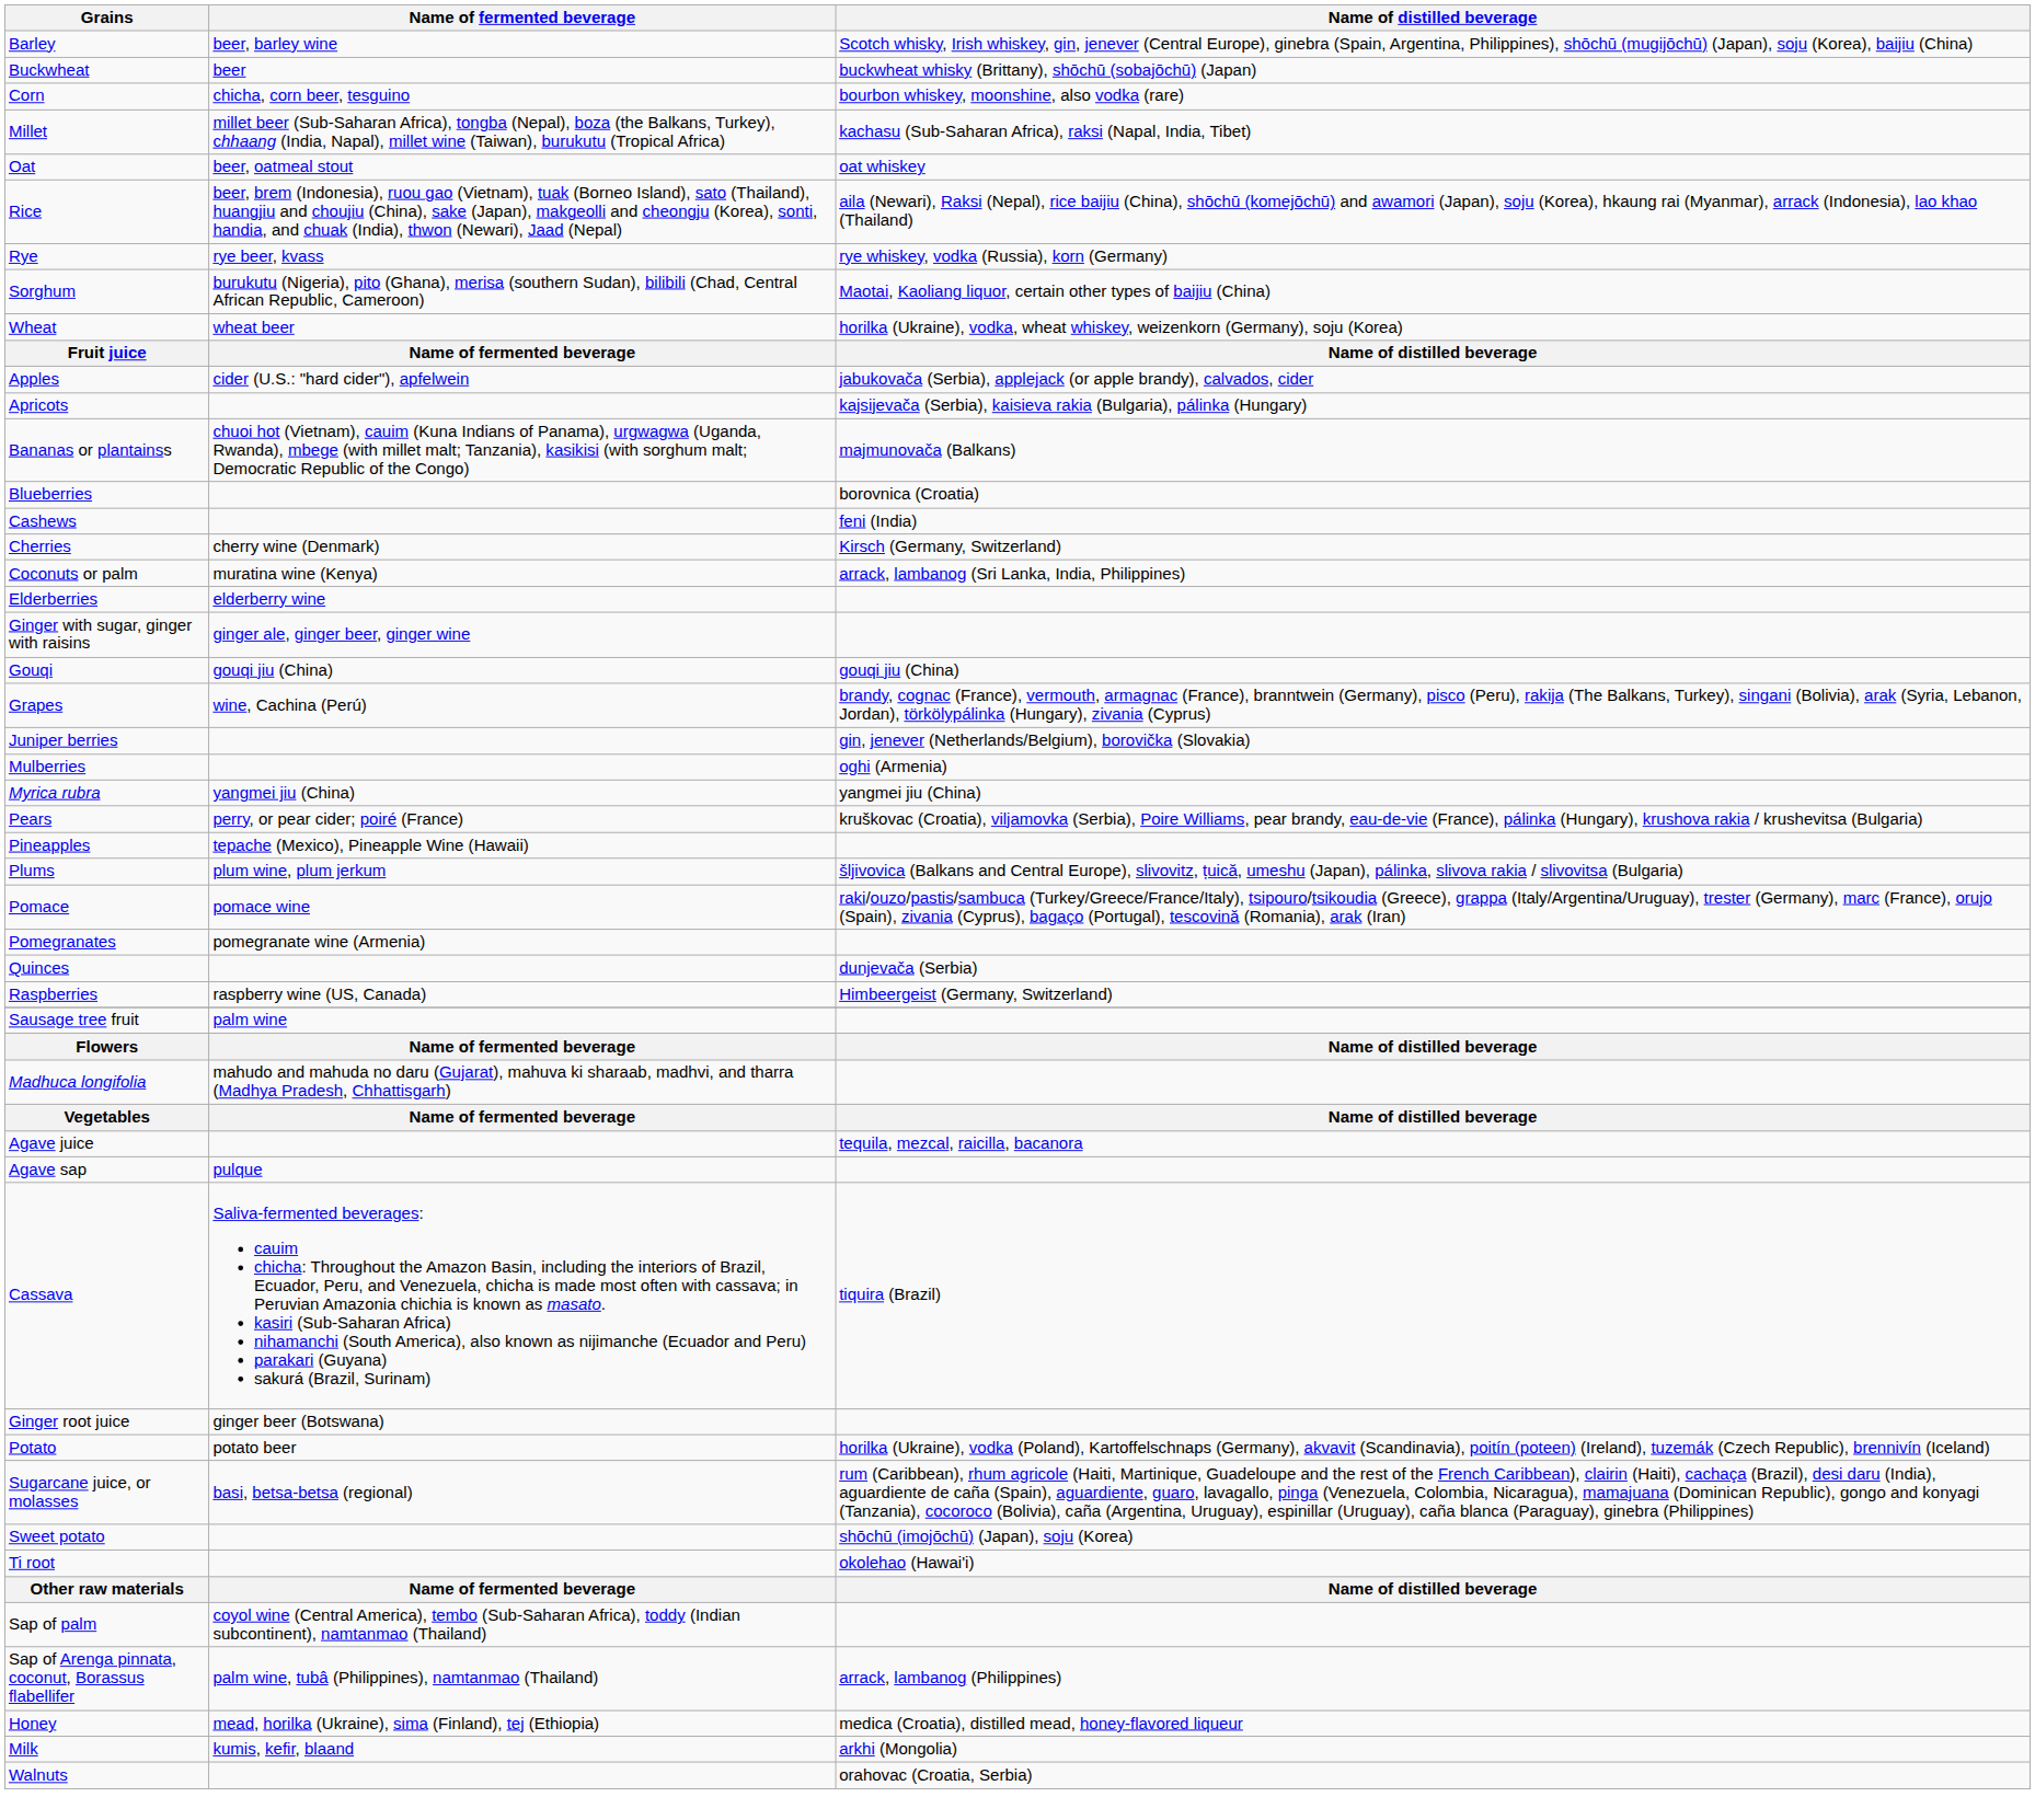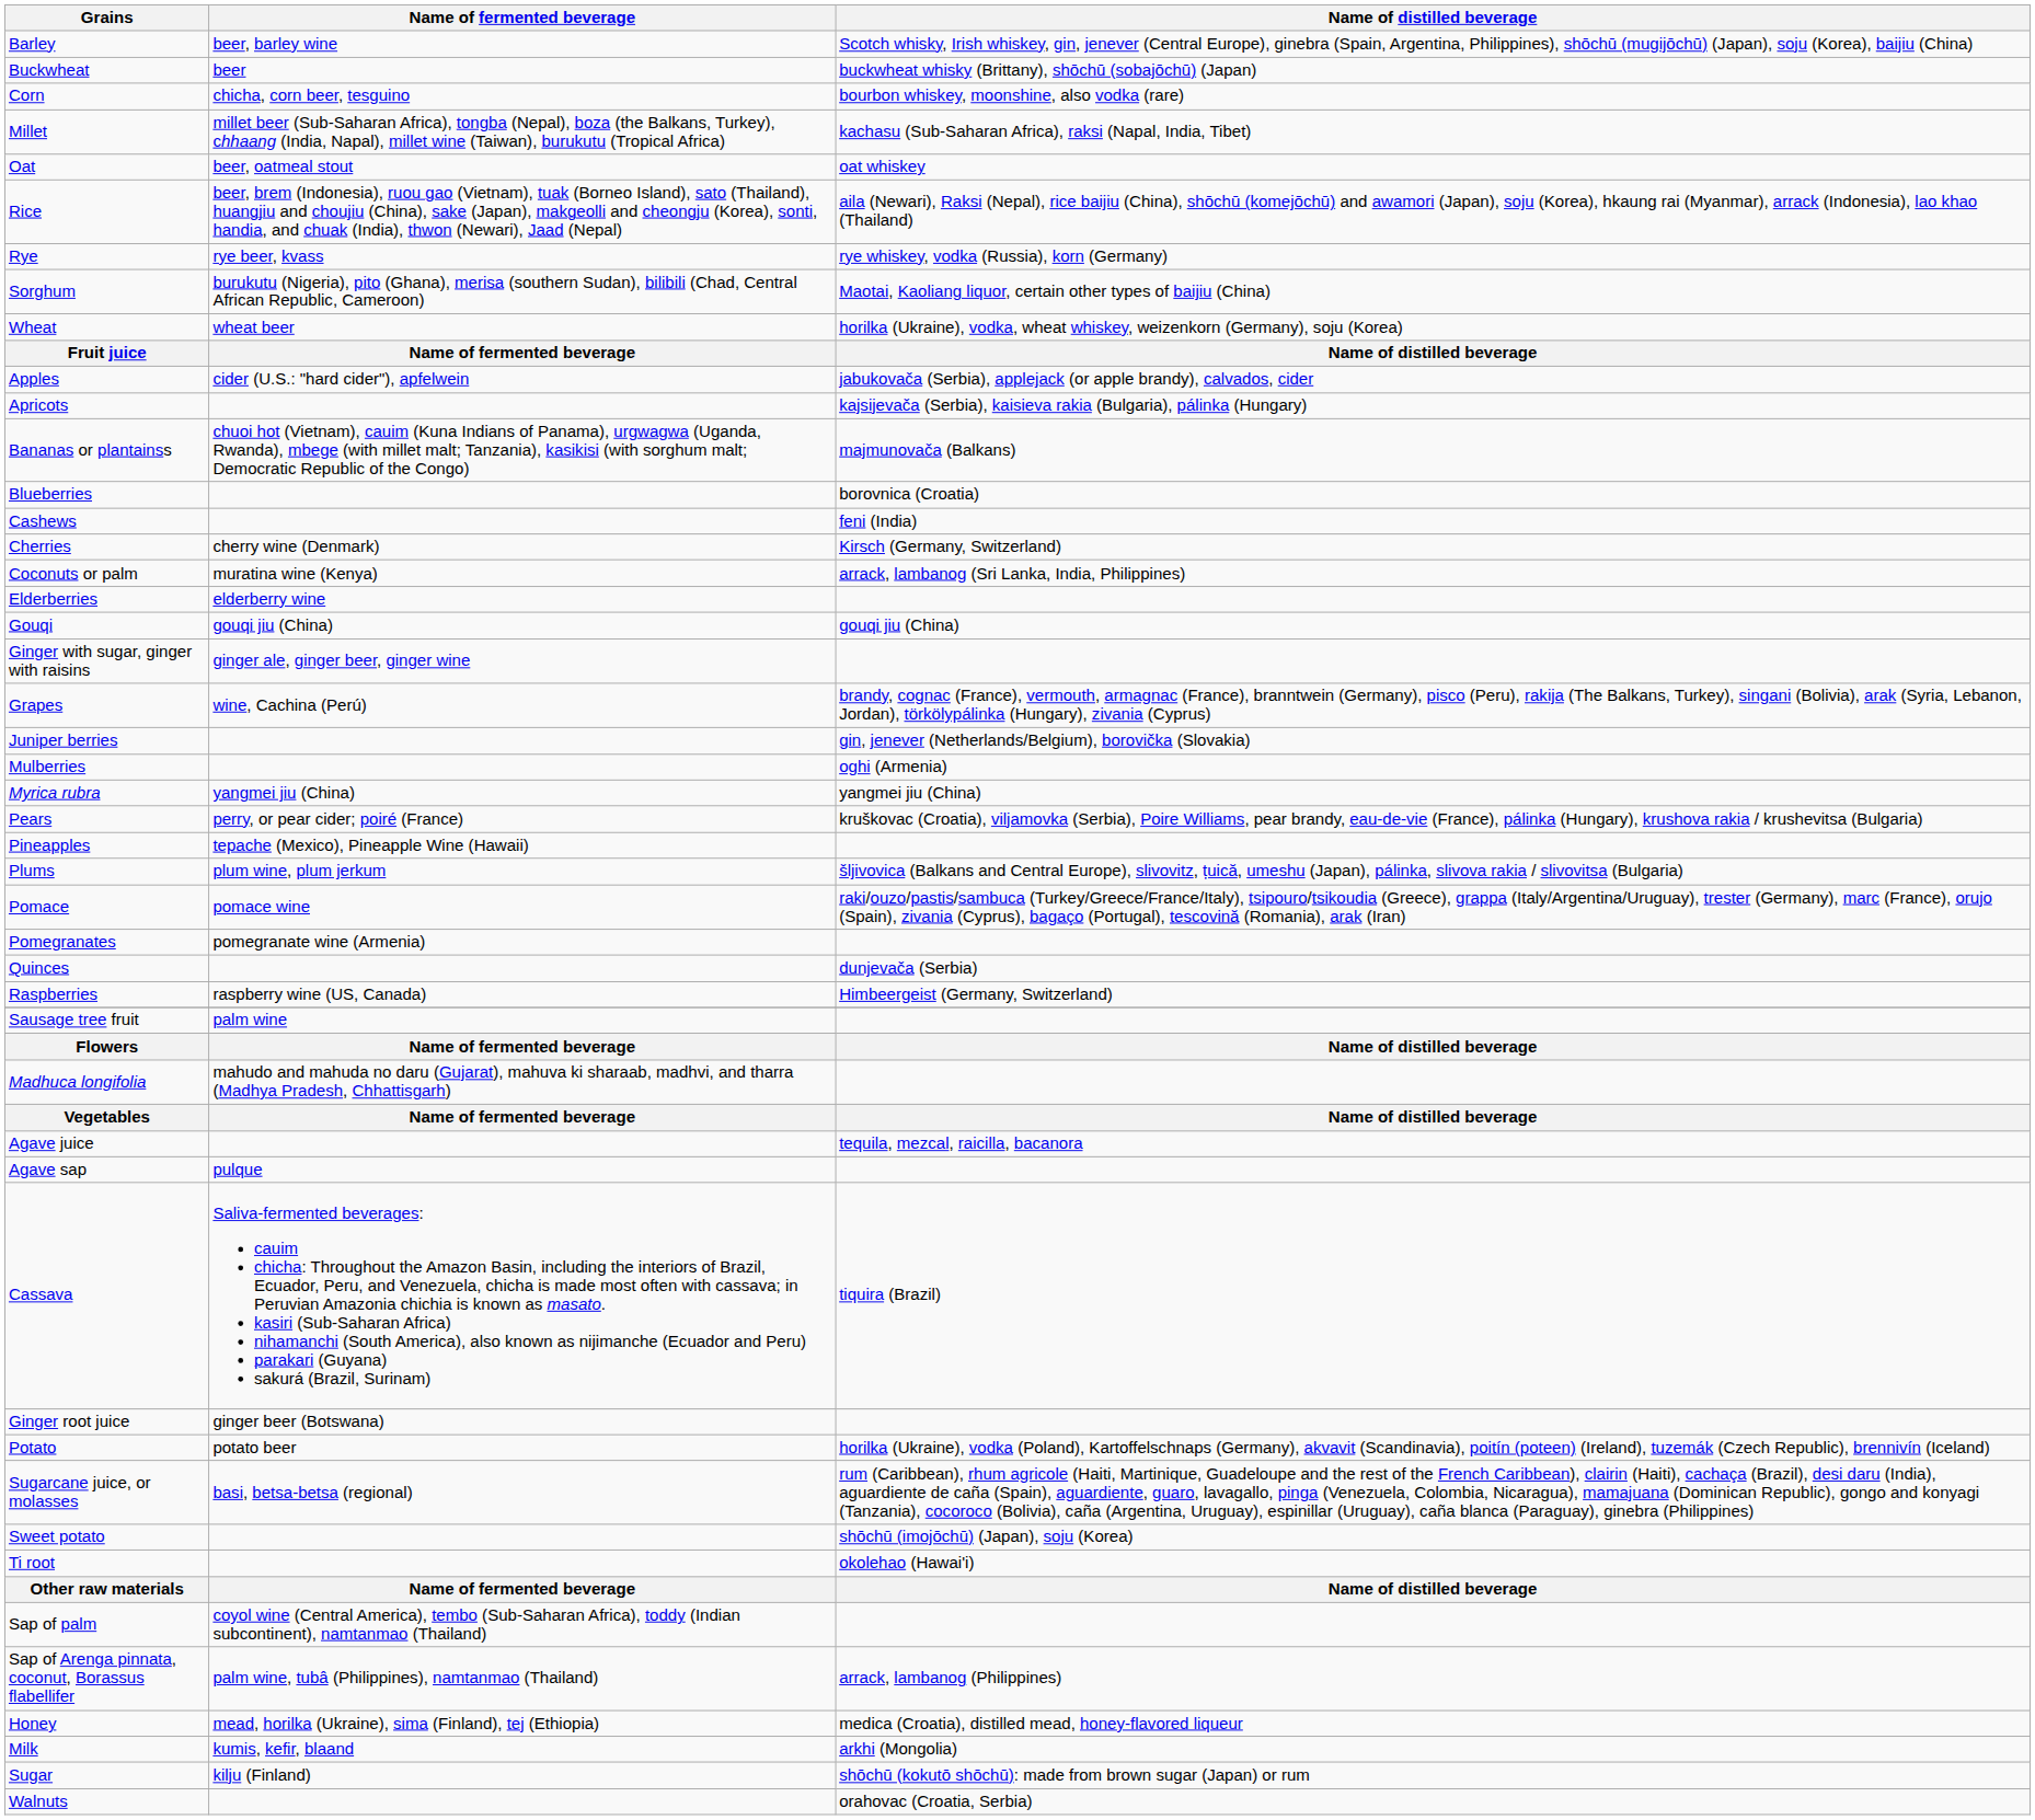rows swapped: Gouqi <-> Ginger with sugar, ginger with raisins
+ row: Sugar | kilju (Finland) | shōchū (kokutō shōchū): made from brown sugar (Japan) or rum
